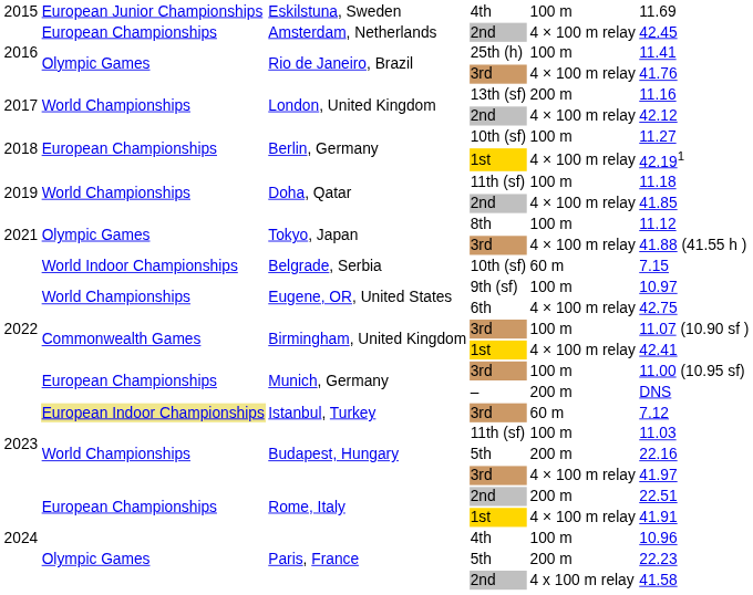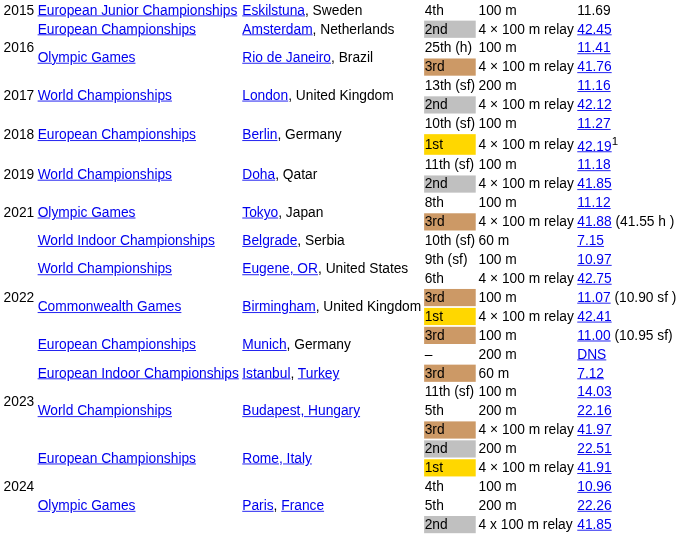Istanbul, Turkey | column 2: khaki background -> no background
Budapest, Hungary / 11th (sf) | column 6: 11.03 -> 14.03
Paris, France / 5th | column 6: 22.23 -> 22.26
Paris, France / 2nd | column 6: 41.58 -> 41.85
